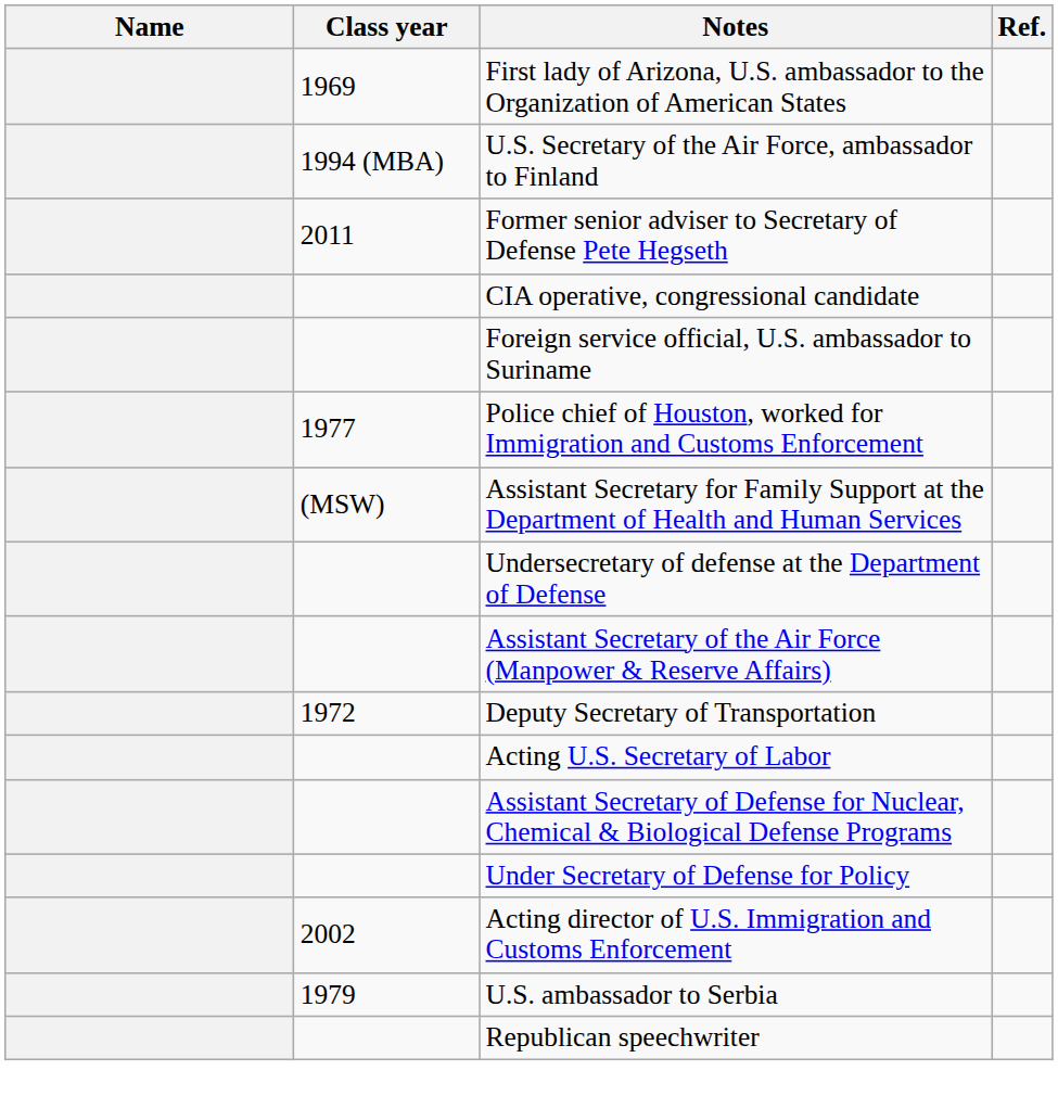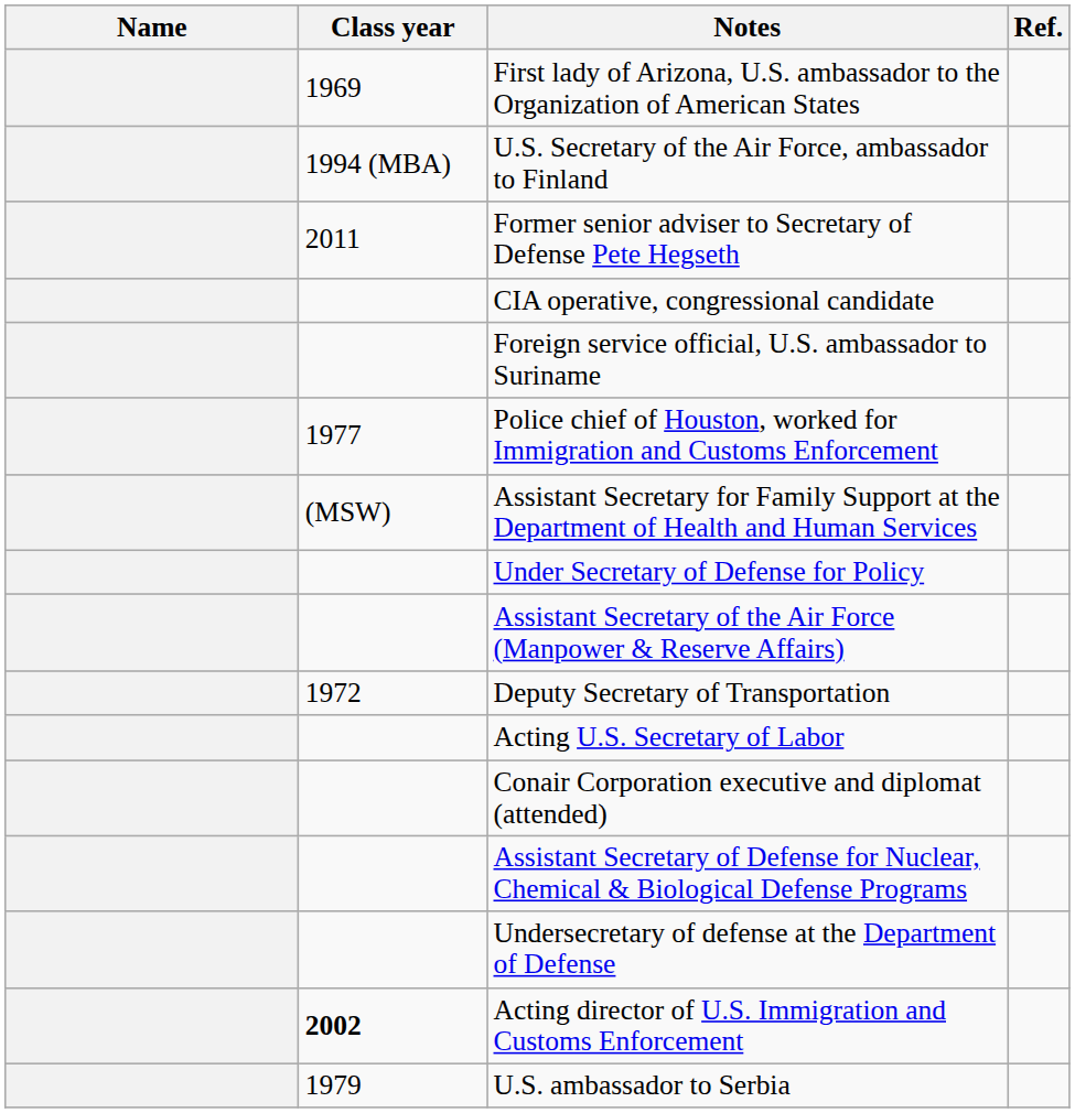rows swapped: Undersecretary of defense at the Department of Defense <-> Under Secretary of Defense for Policy
+ row: Conair Corporation executive and diplomat (attended)
Acting director of U.S. Immigration and Customs Enforcement | Class year: normal -> bold
- row: Republican speechwriter
